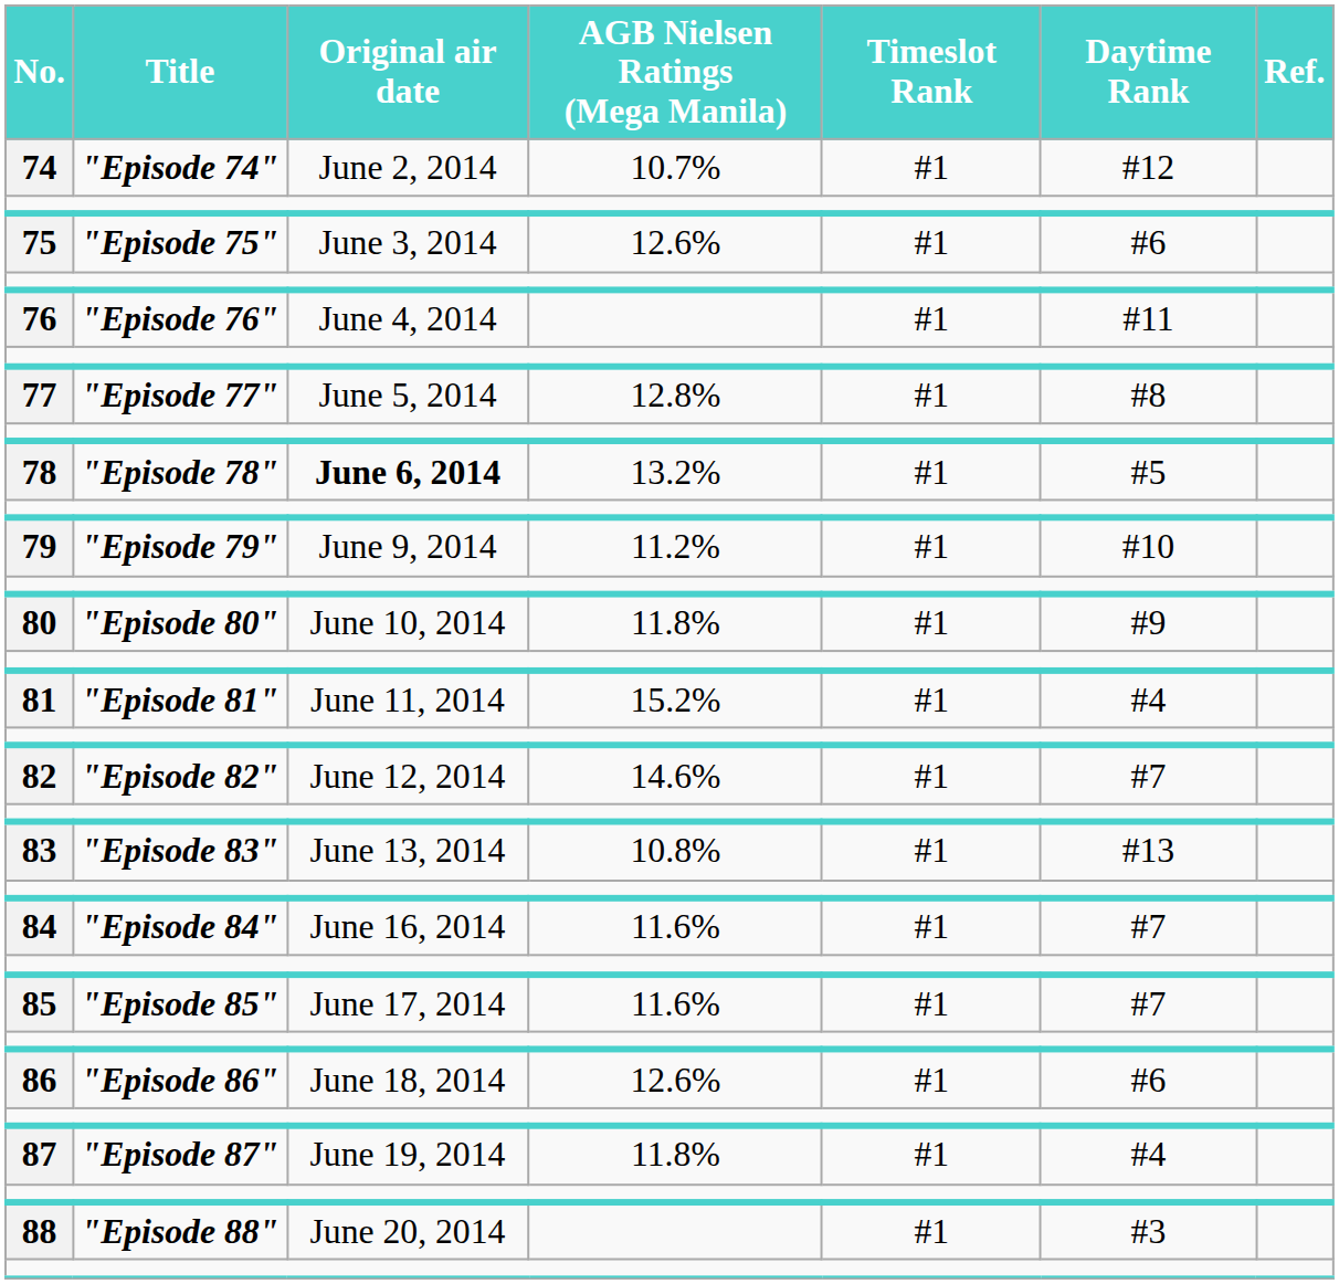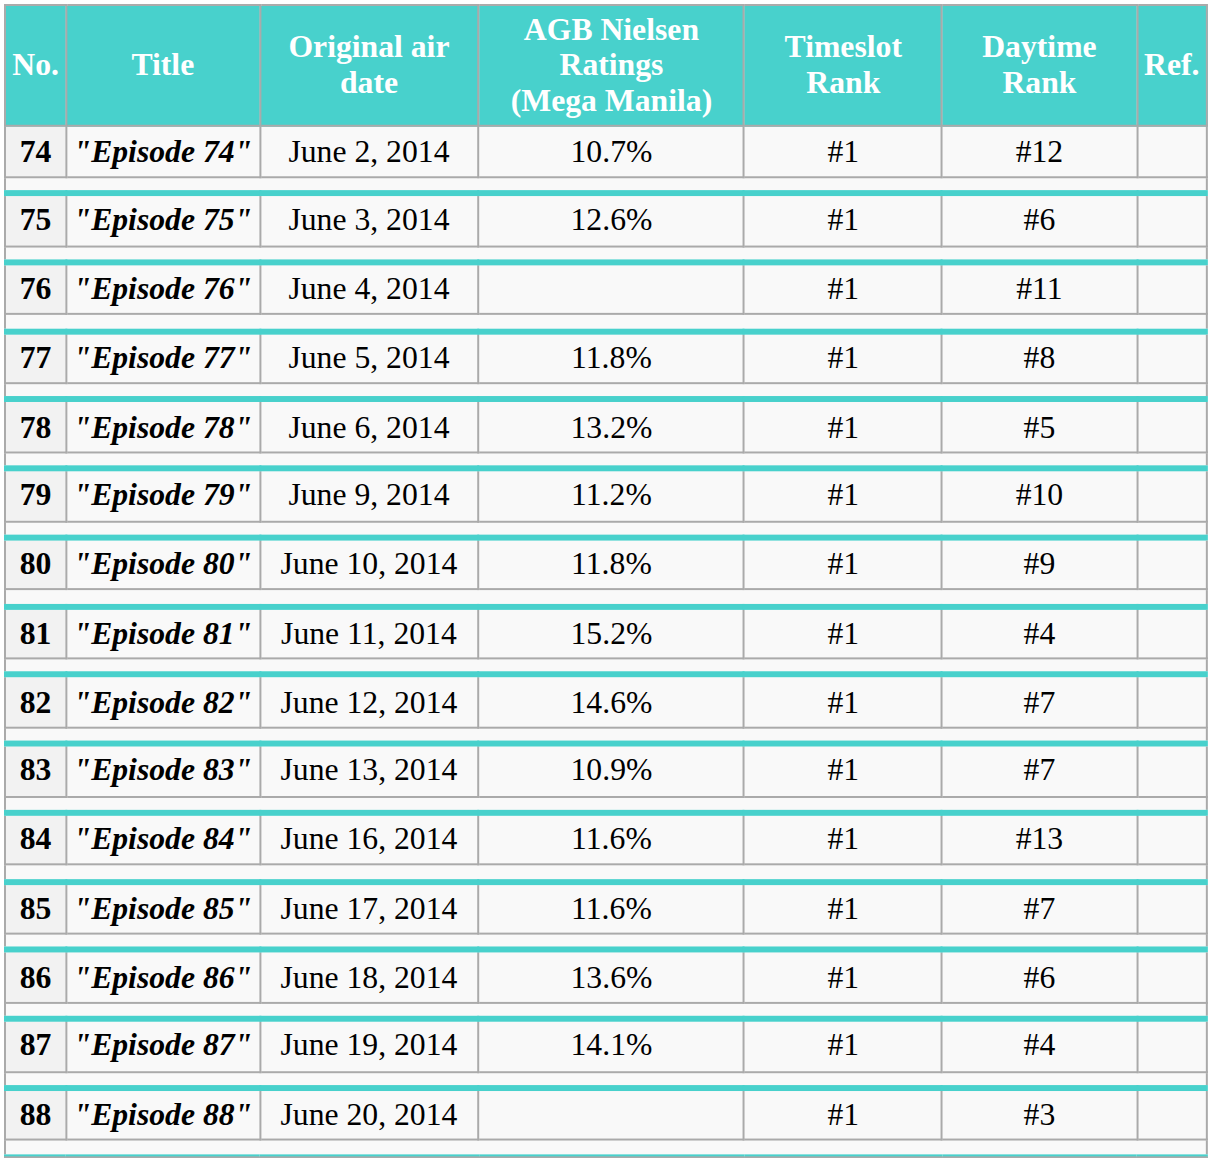77 | AGB Nielsen Ratings (Mega Manila): 12.8% -> 11.8%
78 | Original air date: bold -> normal
83 | AGB Nielsen Ratings (Mega Manila): 10.8% -> 10.9%
83 | Daytime Rank: #13 -> #7
84 | Daytime Rank: #7 -> #13
86 | AGB Nielsen Ratings (Mega Manila): 12.6% -> 13.6%
87 | AGB Nielsen Ratings (Mega Manila): 11.8% -> 14.1%
